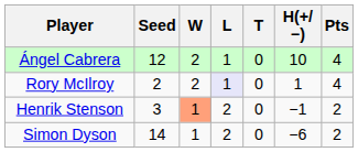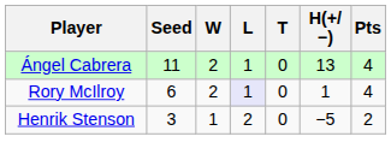Ángel Cabrera | Seed: 12 -> 11
Ángel Cabrera | H(+/−): 10 -> 13
Rory McIlroy | Seed: 2 -> 6
Henrik Stenson | W: lightsalmon background -> no background
Henrik Stenson | H(+/−): −1 -> −5
- row: Simon Dyson | 14 | 1 | 2 | 0 | −6 | 2
